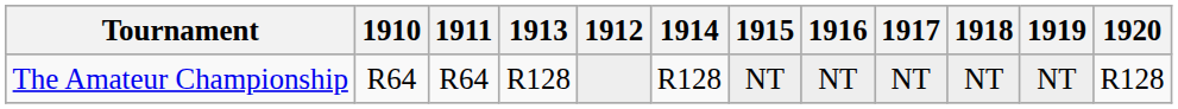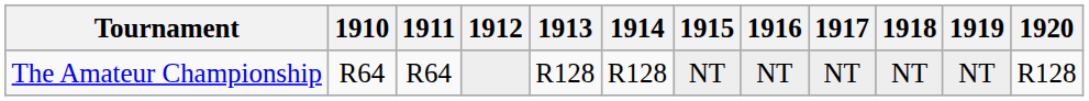columns swapped: 1912 <-> 1913
